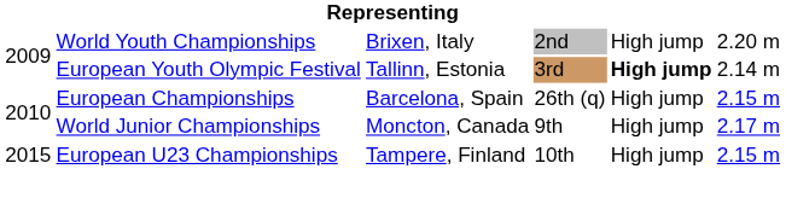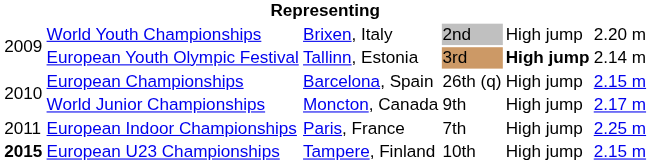+ row: 2011 | European Indoor Championships | Paris, France | 7th | High jump | 2.25 m
European U23 Championships | column 1: normal -> bold
